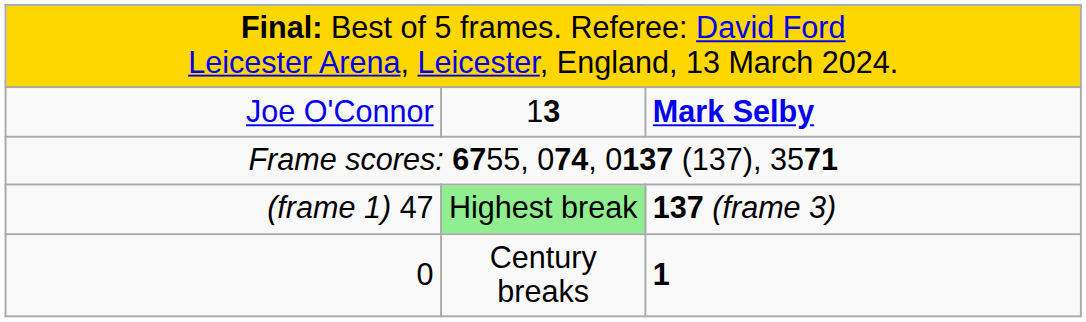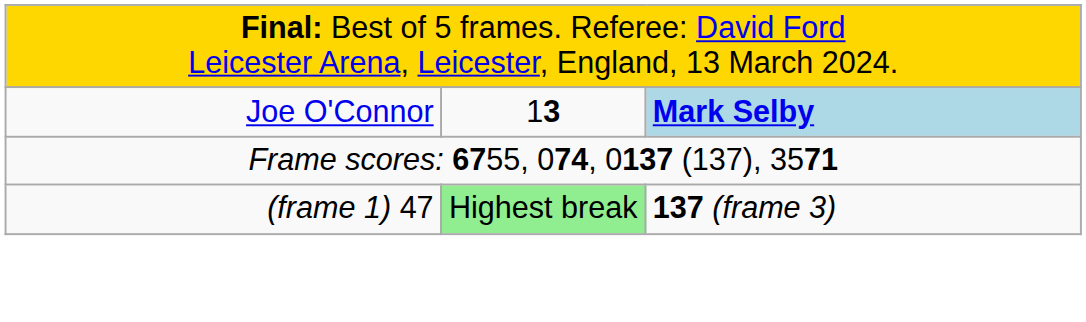Joe O'Connor | column 3: no background -> lightblue background
- row: 0 | Century breaks | 1
